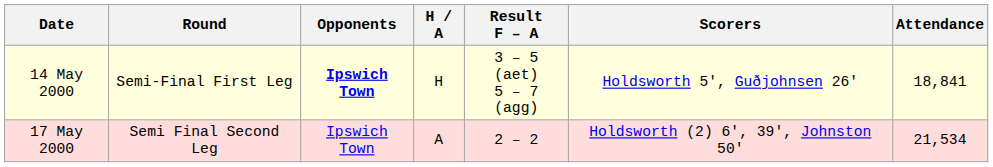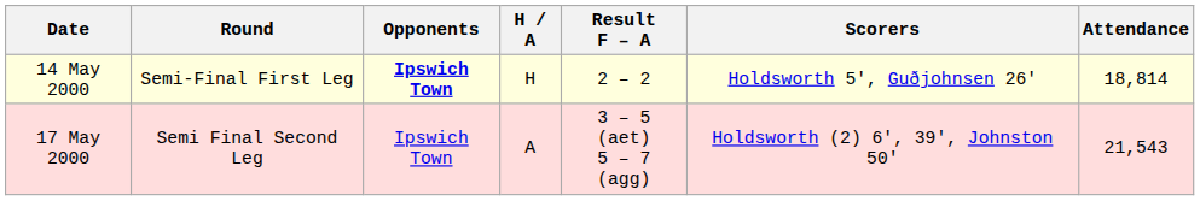14 May 2000 | Result F – A: 3 – 5 (aet) 5 – 7 (agg) -> 2 – 2
14 May 2000 | Attendance: 18,841 -> 18,814
17 May 2000 | Result F – A: 2 – 2 -> 3 – 5 (aet) 5 – 7 (agg)
17 May 2000 | Attendance: 21,534 -> 21,543
